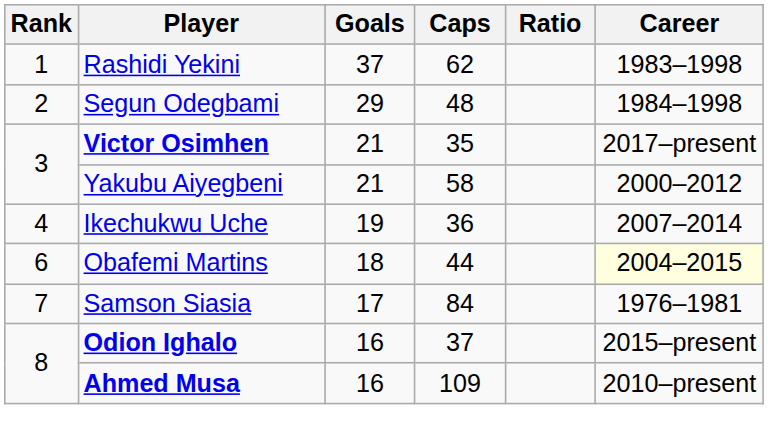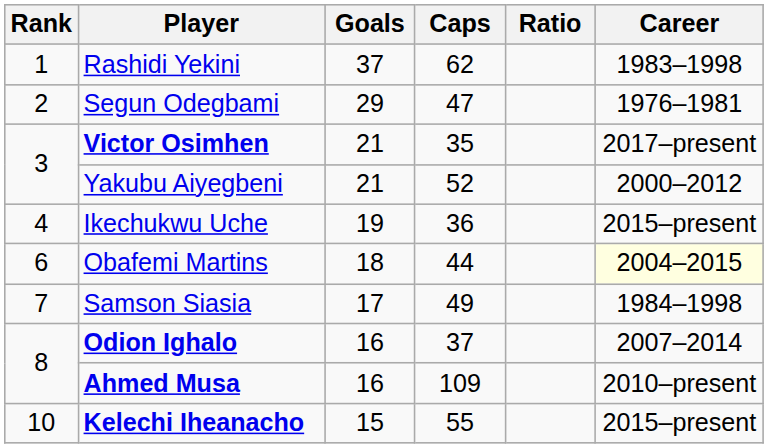Segun Odegbami | Caps: 48 -> 47
Segun Odegbami | Career: 1984–1998 -> 1976–1981
Yakubu Aiyegbeni | Caps: 58 -> 52
Ikechukwu Uche | Career: 2007–2014 -> 2015–present
Samson Siasia | Caps: 84 -> 49
Samson Siasia | Career: 1976–1981 -> 1984–1998
Odion Ighalo | Career: 2015–present -> 2007–2014
+ row: 10 | Kelechi Iheanacho | 15 | 55 | 2015–present
